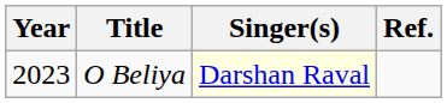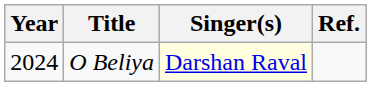O Beliya | Year: 2023 -> 2024
